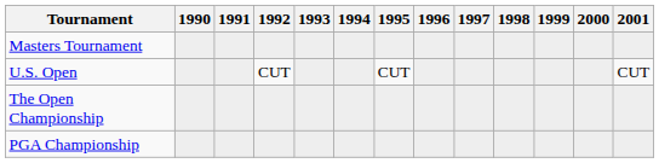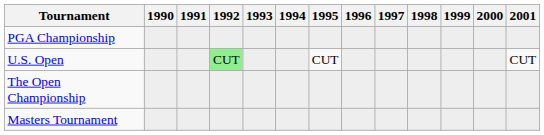rows swapped: Masters Tournament <-> PGA Championship
U.S. Open | 1992: no background -> lightgreen background
